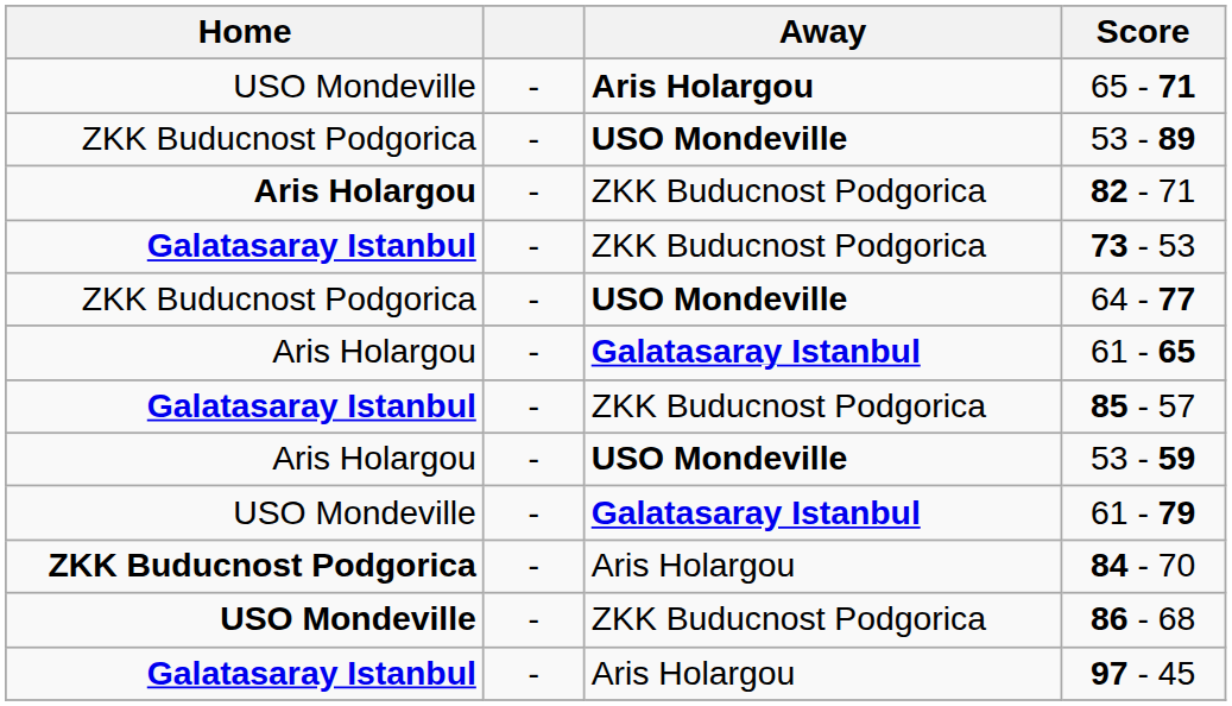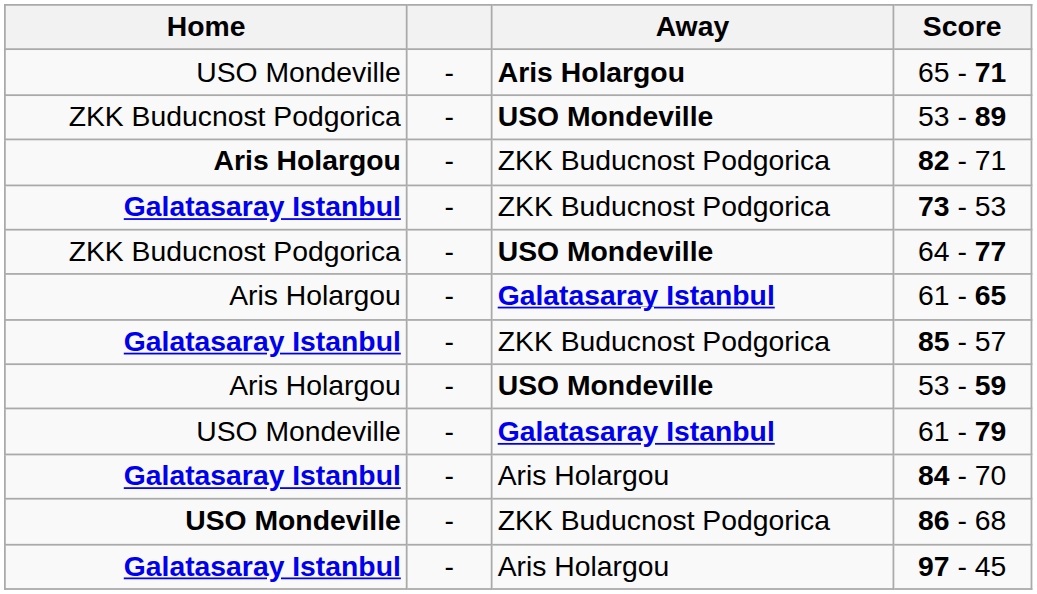84 - 70 | Home: ZKK Buducnost Podgorica -> Galatasaray Istanbul
